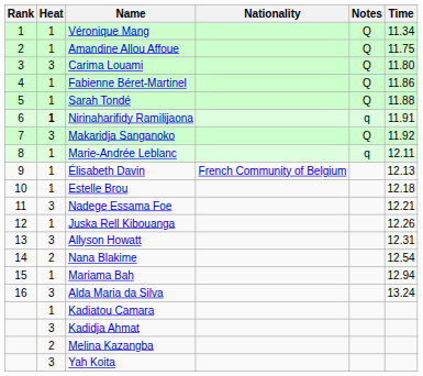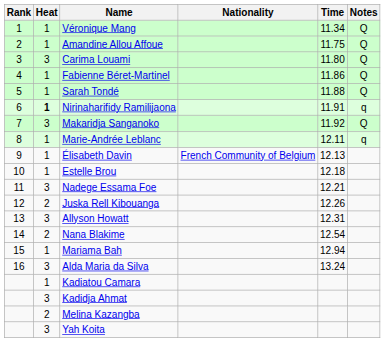columns swapped: Time <-> Notes
Juska Rell Kibouanga | Heat: 1 -> 2
